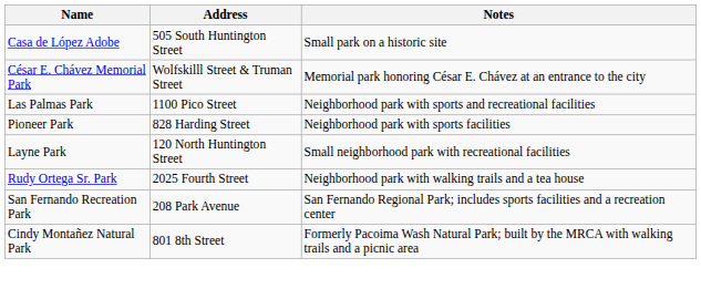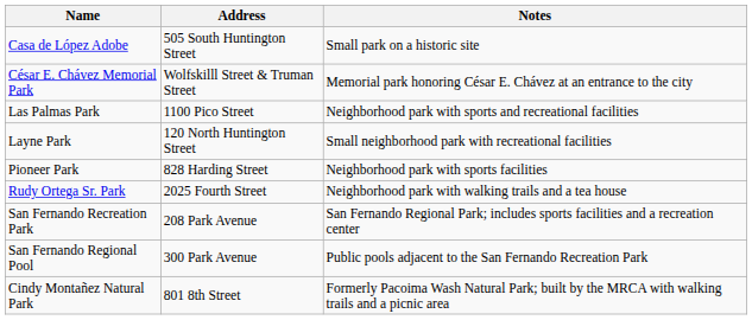rows swapped: Layne Park <-> Pioneer Park
+ row: San Fernando Regional Pool | 300 Park Avenue | Public pools adjacent to the San Fernando Recreation Park
